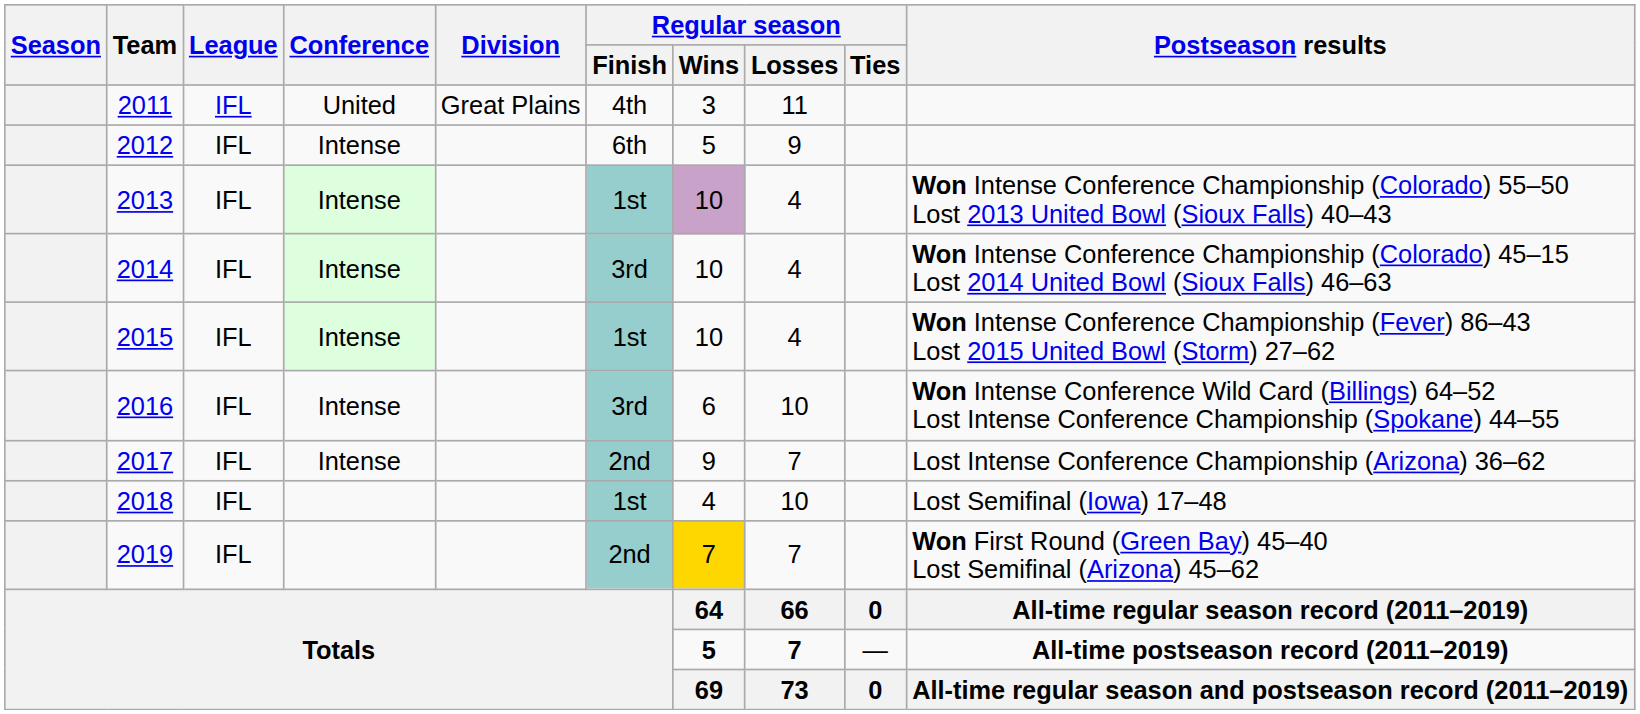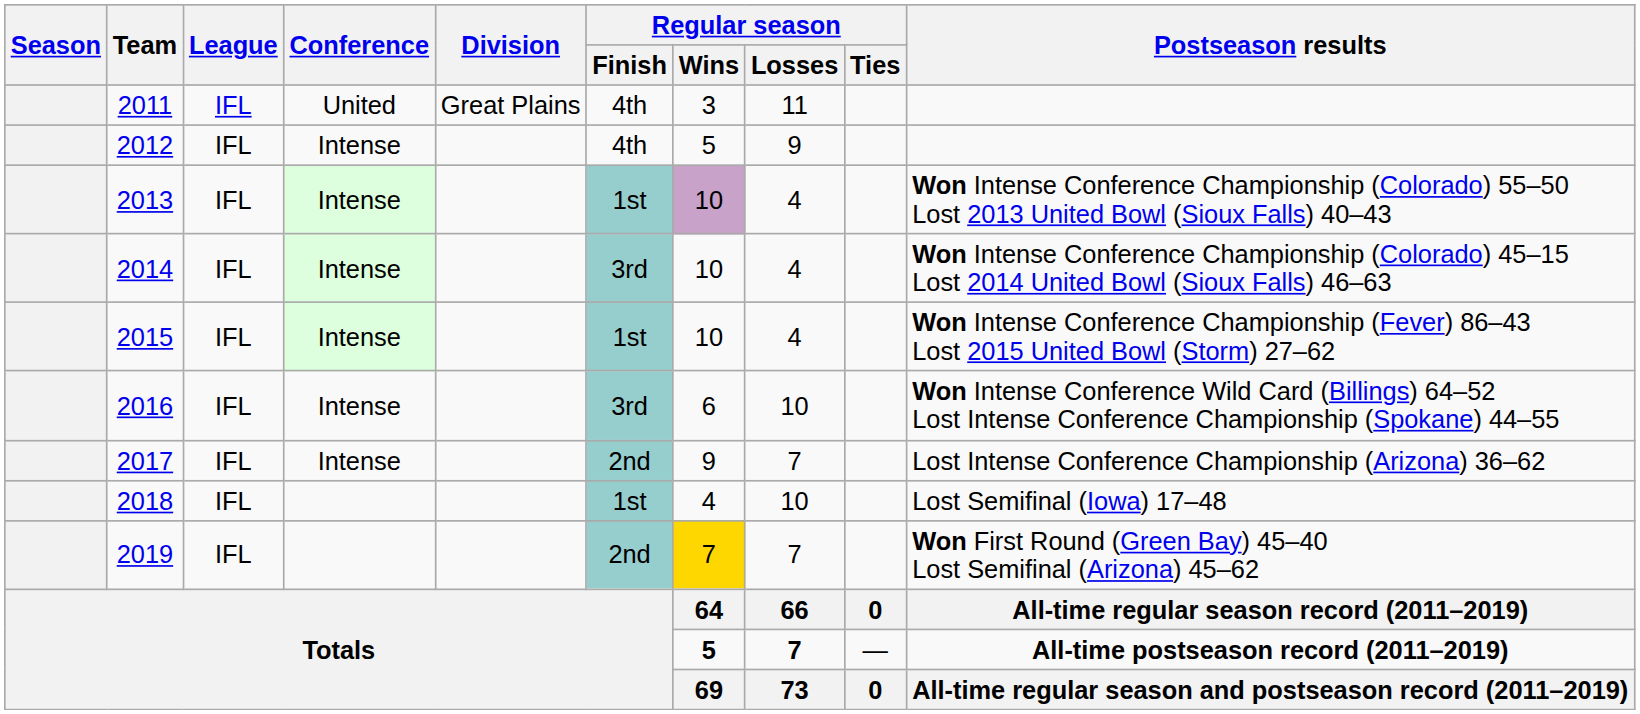2012 | Regular season / Finish: 6th -> 4th
